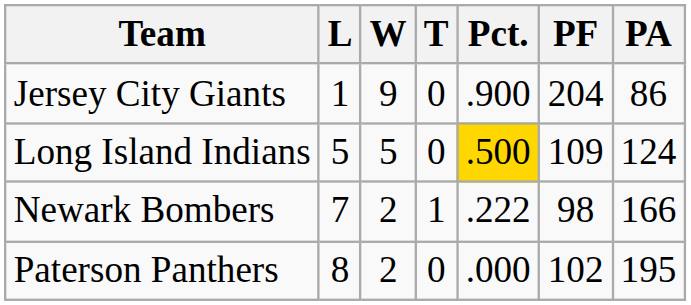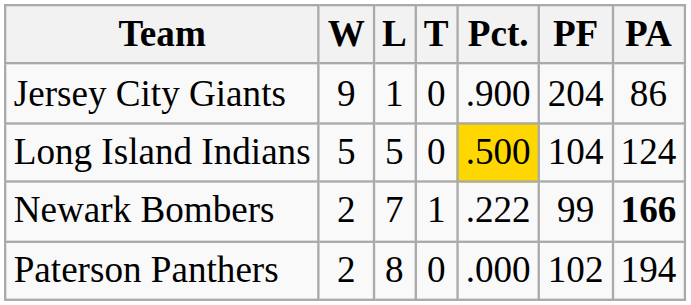columns swapped: W <-> L
Long Island Indians | PF: 109 -> 104
Newark Bombers | PF: 98 -> 99
Newark Bombers | PA: normal -> bold
Paterson Panthers | PA: 195 -> 194
